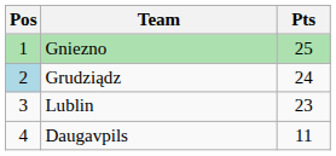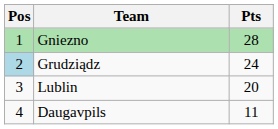Gniezno | Pts: 25 -> 28
Lublin | Pts: 23 -> 20
